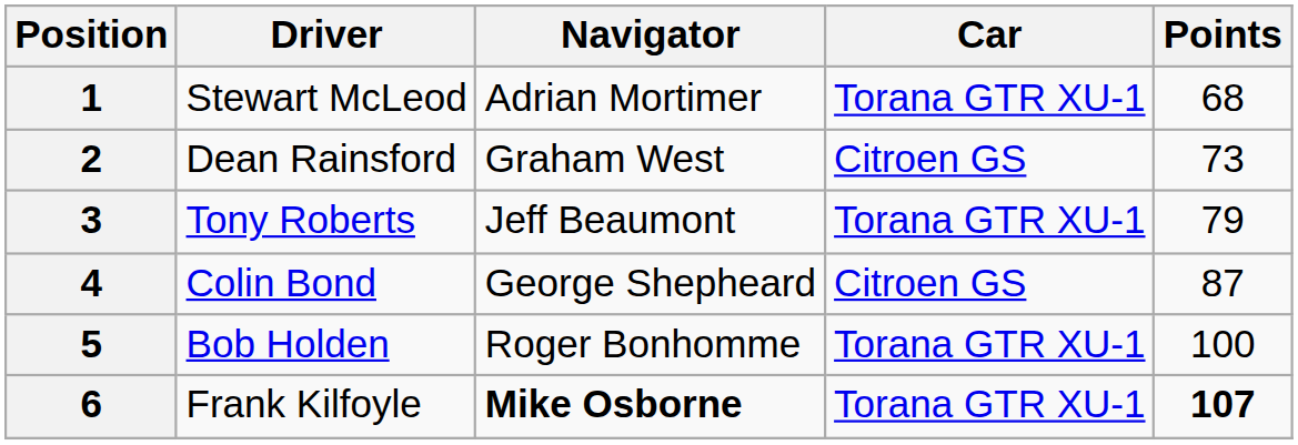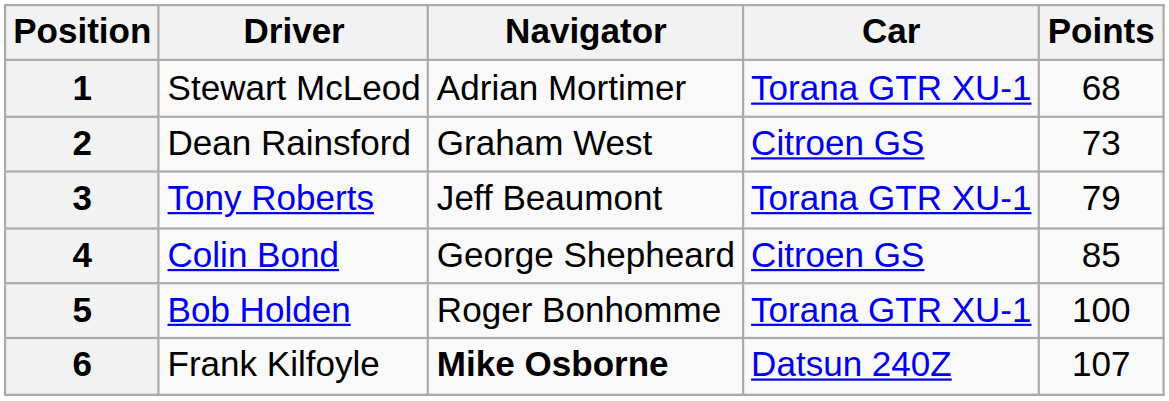4 | Points: 87 -> 85
6 | Car: Torana GTR XU-1 -> Datsun 240Z
6 | Points: bold -> normal
